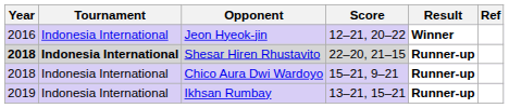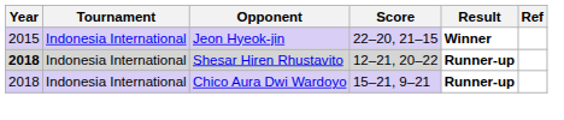Jeon Hyeok-jin | Year: 2016 -> 2015
Jeon Hyeok-jin | Score: 12–21, 20–22 -> 22–20, 21–15
Shesar Hiren Rhustavito | Tournament: bold -> normal
Shesar Hiren Rhustavito | Score: 22–20, 21–15 -> 12–21, 20–22
- row: 2019 | Indonesia International | Ikhsan Rumbay | 13–21, 15–21 | Runner-up
